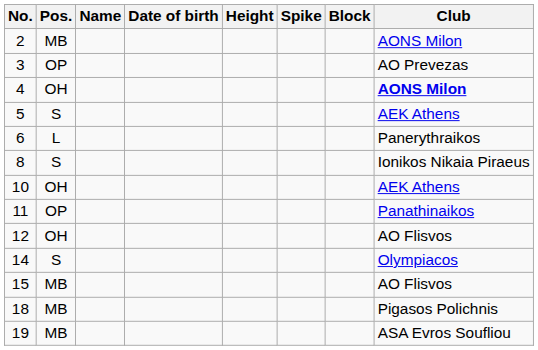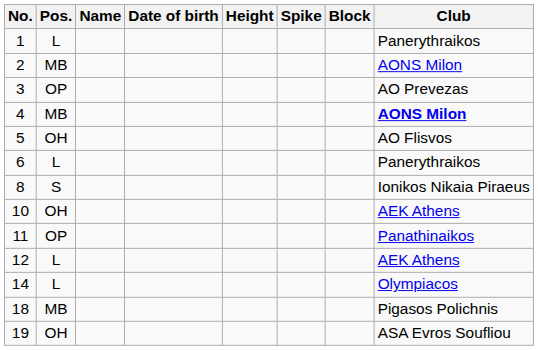+ row: 1 | L | Panerythraikos
4 | Pos.: OH -> MB
5 | Pos.: S -> OH
5 | Club: AEK Athens -> AO Flisvos
12 | Pos.: OH -> L
12 | Club: AO Flisvos -> AEK Athens
14 | Pos.: S -> L
- row: 15 | MB | AO Flisvos
19 | Pos.: MB -> OH
